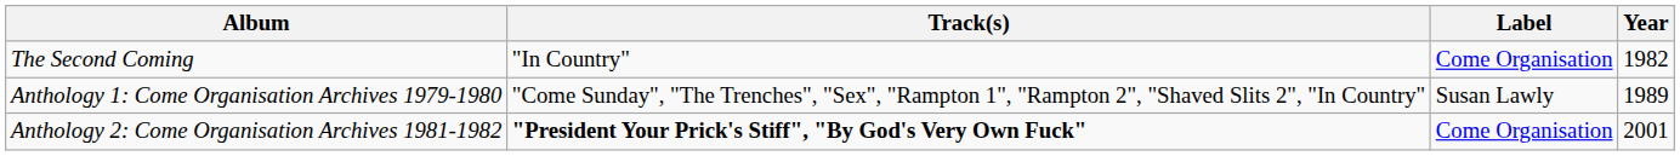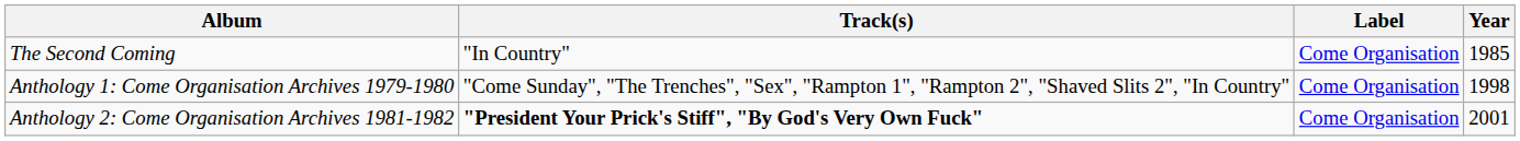The Second Coming | Year: 1982 -> 1985
Anthology 1: Come Organisation Archives 1979-1980 | Label: Susan Lawly -> Come Organisation
Anthology 1: Come Organisation Archives 1979-1980 | Year: 1989 -> 1998
